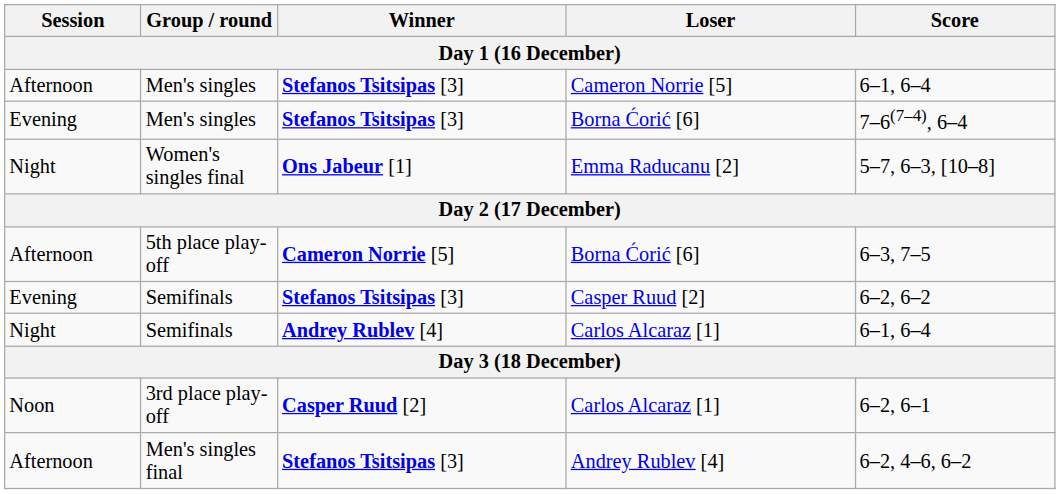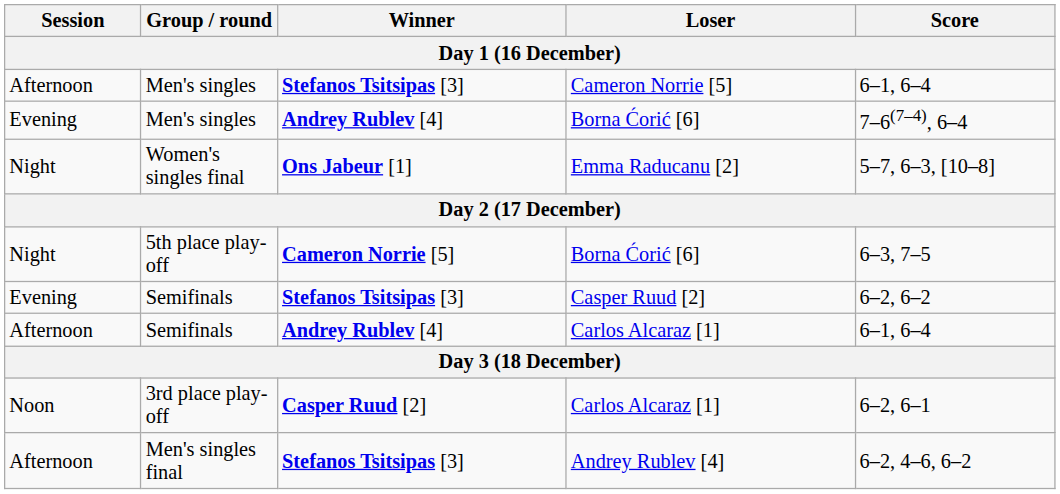Men's singles / Borna Ćorić [6] | Winner: Stefanos Tsitsipas [3] -> Andrey Rublev [4]
5th place play-off | Session: Afternoon -> Night
Semifinals / Carlos Alcaraz [1] | Session: Night -> Afternoon
